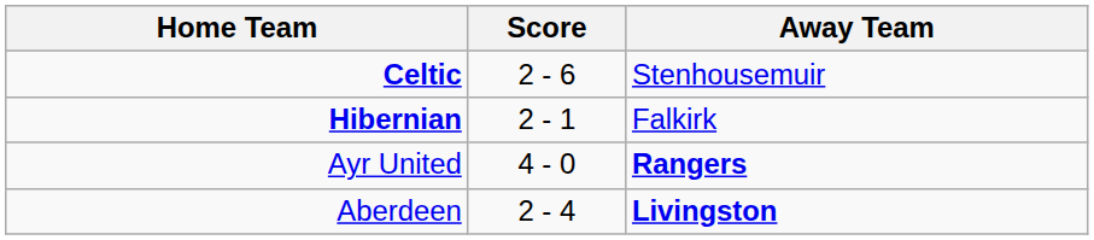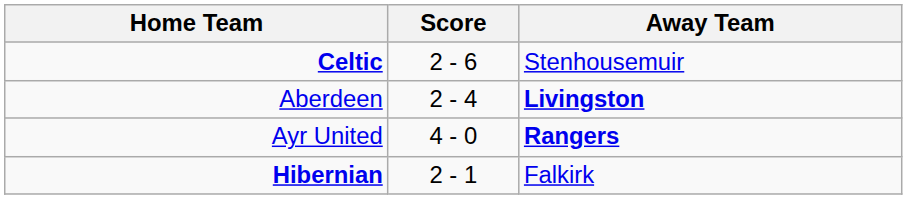rows swapped: Hibernian <-> Aberdeen
